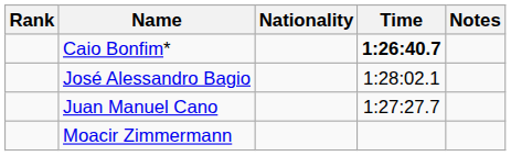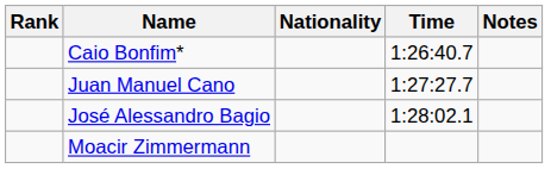Caio Bonfim* | Time: bold -> normal
rows swapped: Juan Manuel Cano <-> José Alessandro Bagio
